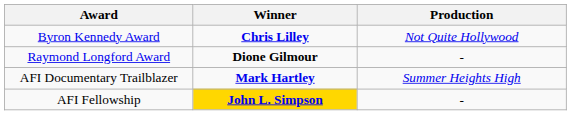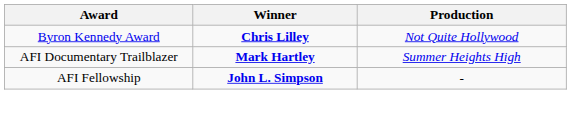- row: Raymond Longford Award | Dione Gilmour | -
AFI Fellowship | Winner: gold background -> no background
